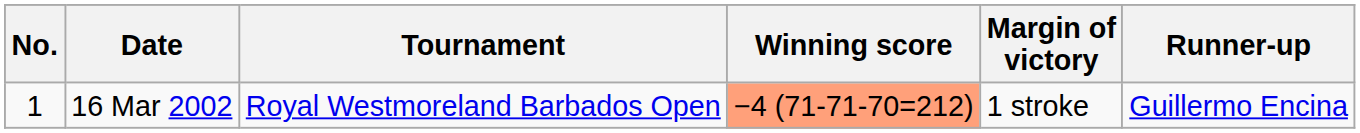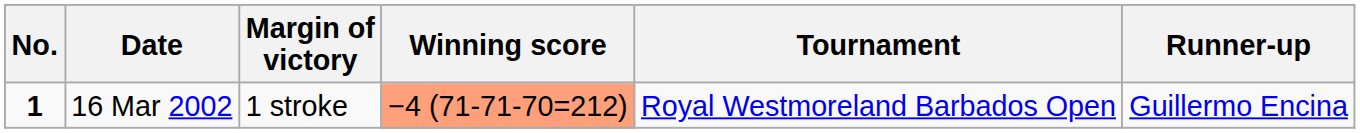columns swapped: Tournament <-> Margin of victory
16 Mar 2002 | No.: normal -> bold
